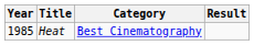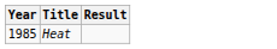- column: Category | Best Cinematography
